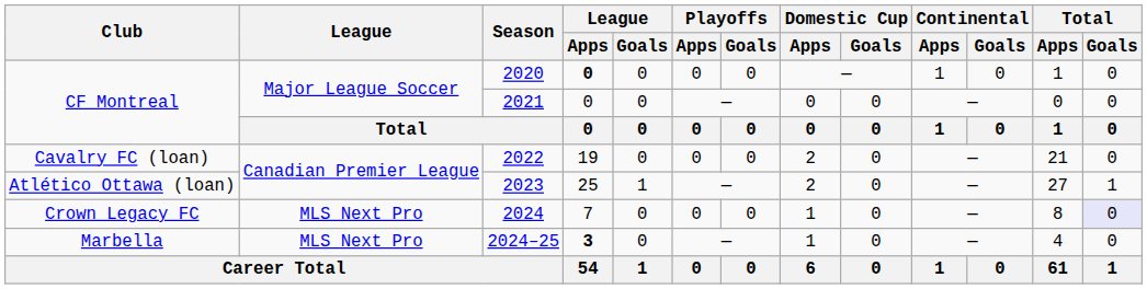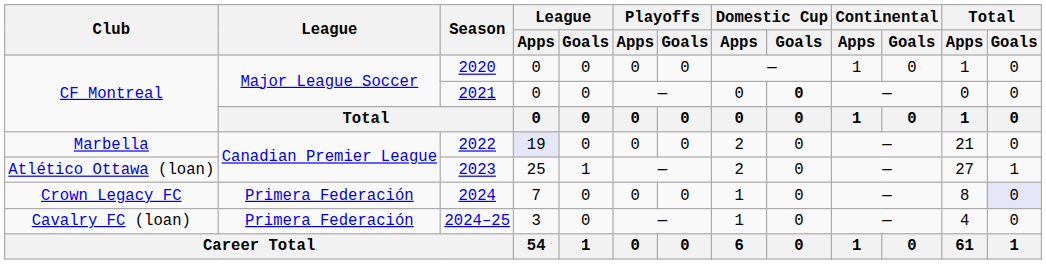2020 | League / Apps: bold -> normal
2021 | Domestic Cup / Goals: normal -> bold
2022 | Club: Cavalry FC (loan) -> Marbella
2022 | League / Apps: no background -> lavender background
2024 | League: MLS Next Pro -> Primera Federación
2024–25 | Club: Marbella -> Cavalry FC (loan)
2024–25 | League: MLS Next Pro -> Primera Federación
2024–25 | League / Apps: bold -> normal
